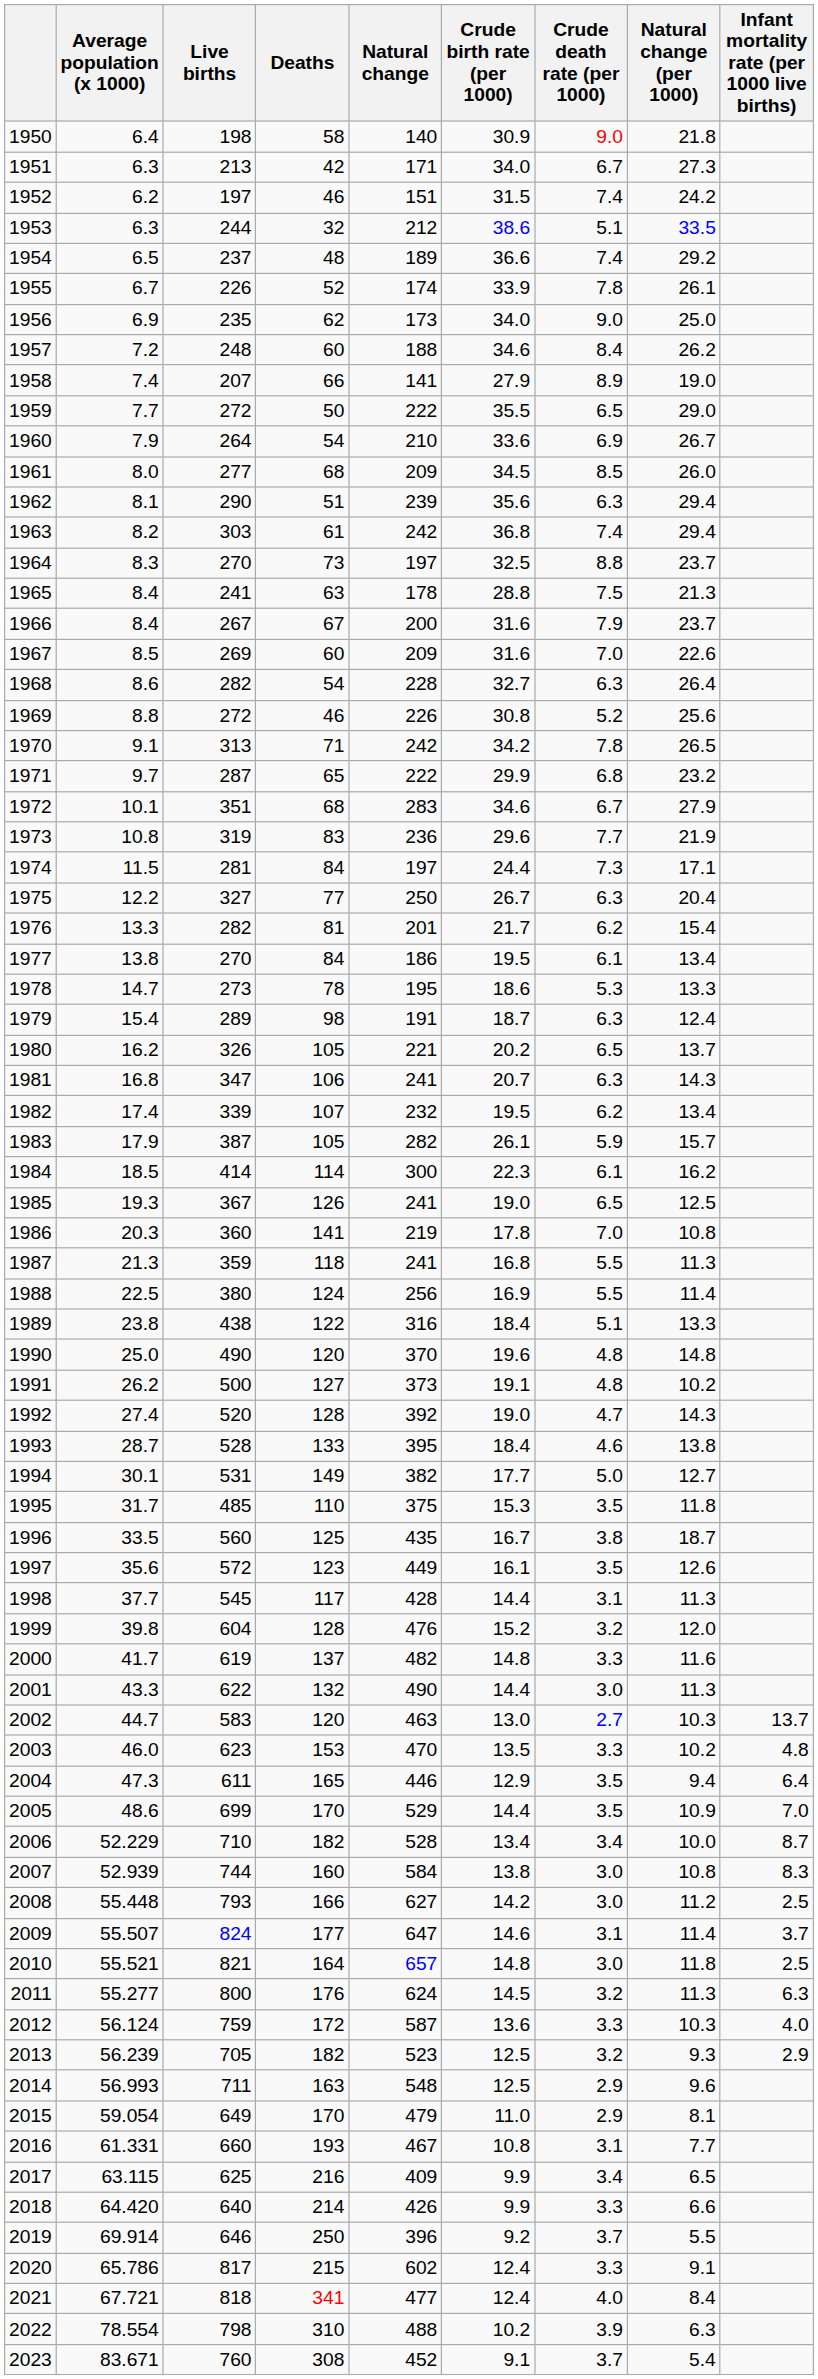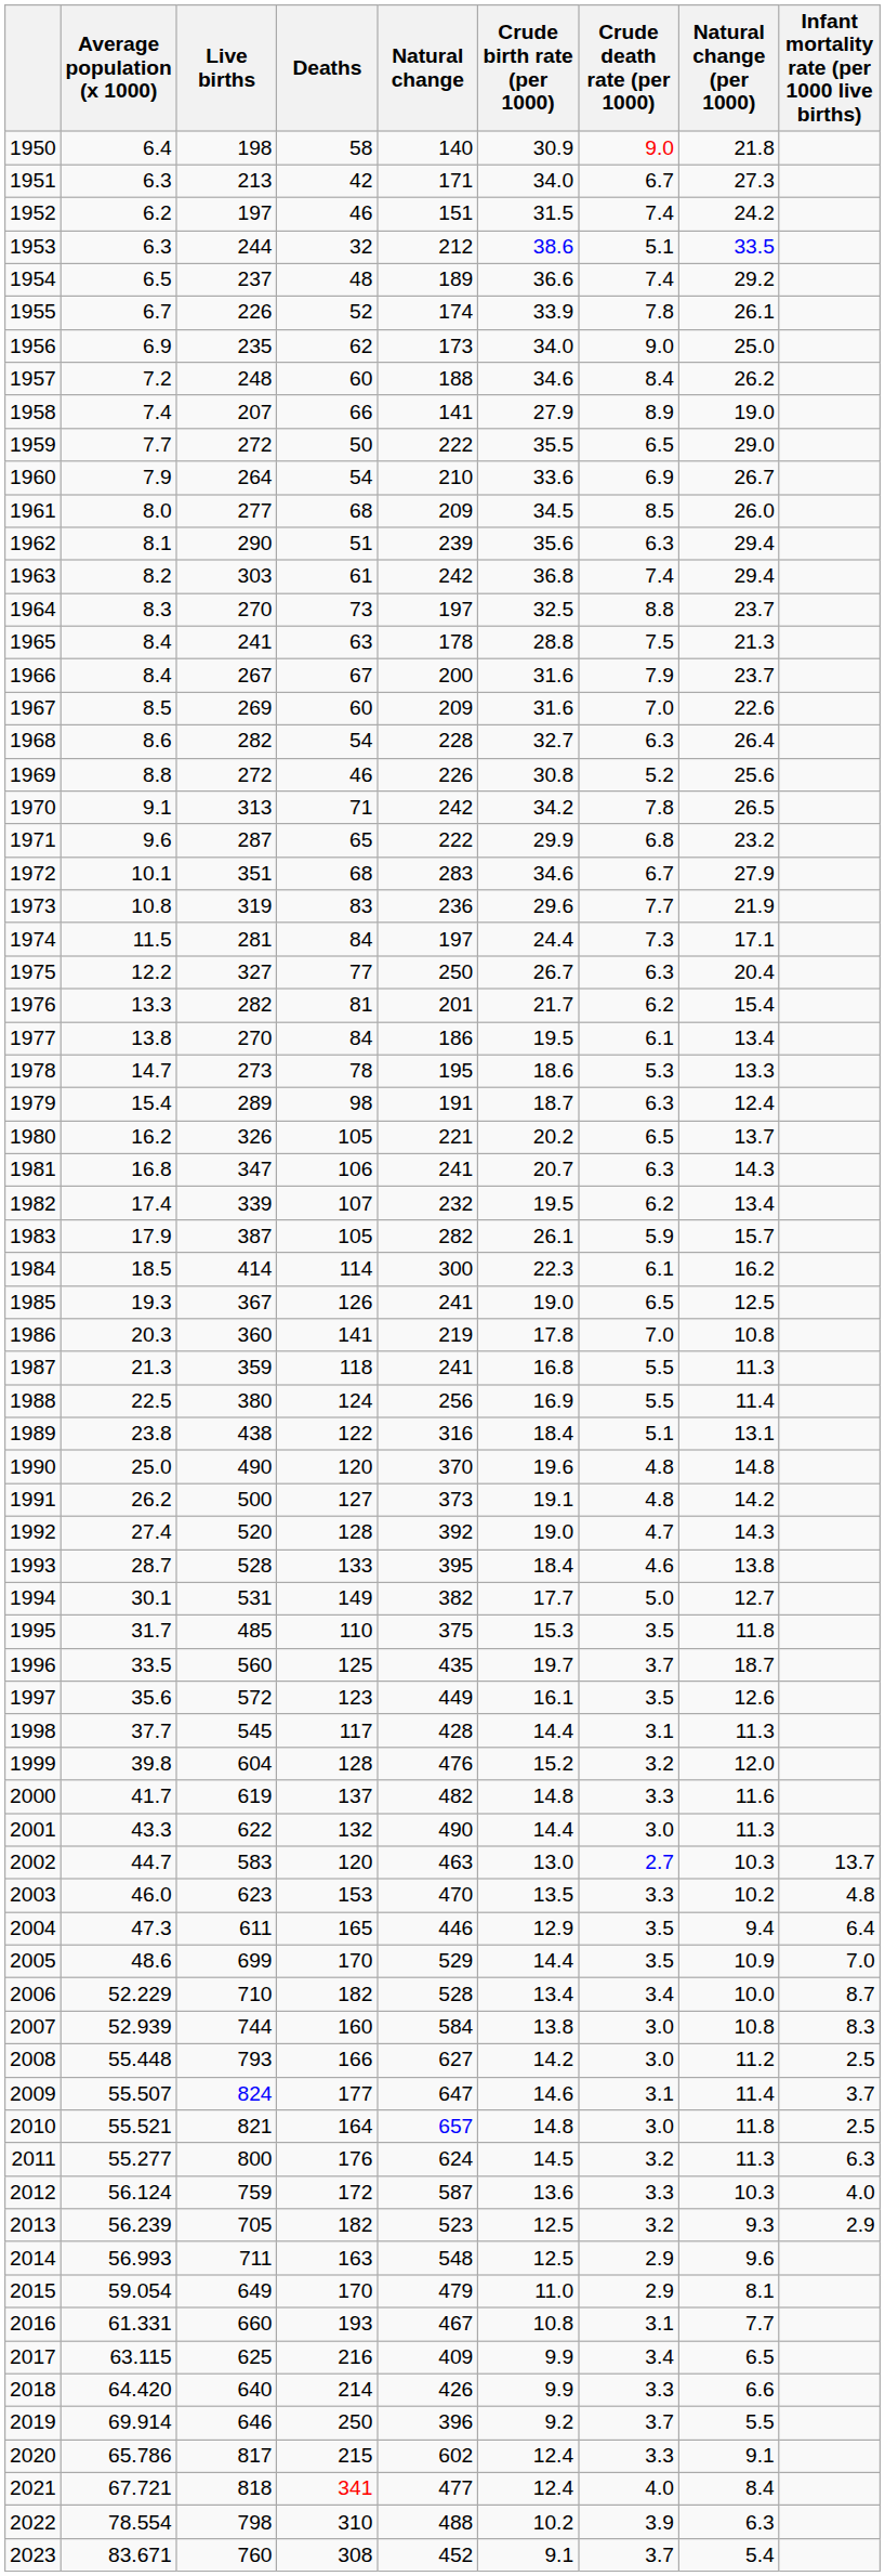1971 | Average population (x 1000): 9.7 -> 9.6
1989 | Natural change (per 1000): 13.3 -> 13.1
1991 | Natural change (per 1000): 10.2 -> 14.2
1996 | Crude birth rate (per 1000): 16.7 -> 19.7
1996 | Crude death rate (per 1000): 3.8 -> 3.7
